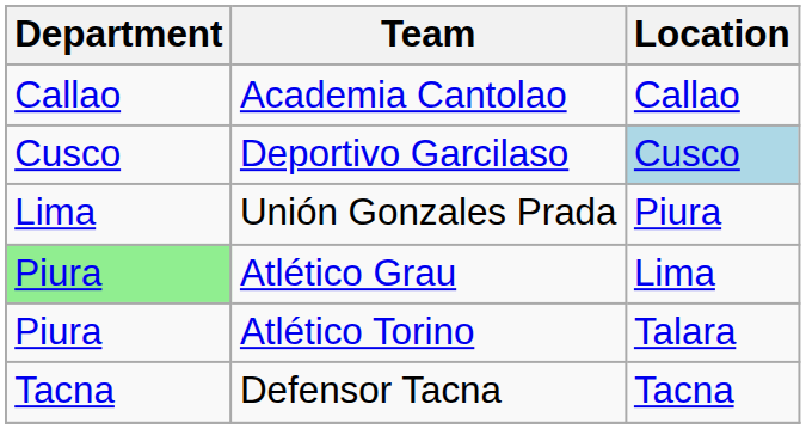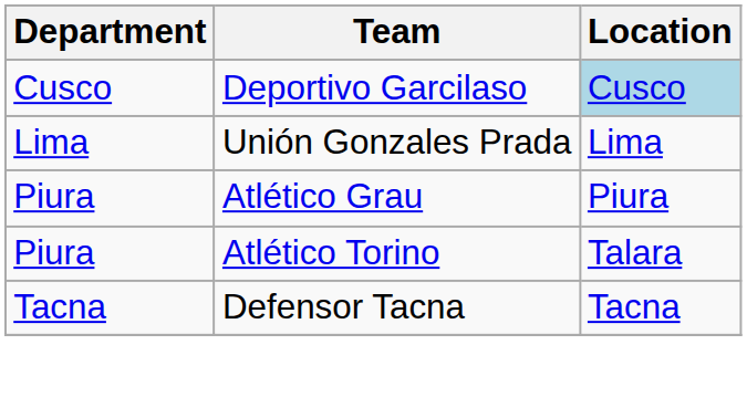- row: Callao | Academia Cantolao | Callao
Unión Gonzales Prada | Location: Piura -> Lima
Atlético Grau | Department: lightgreen background -> no background
Atlético Grau | Location: Lima -> Piura
